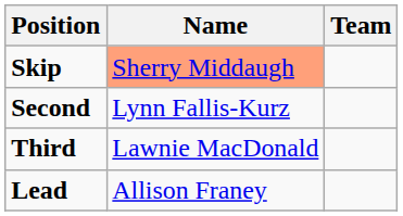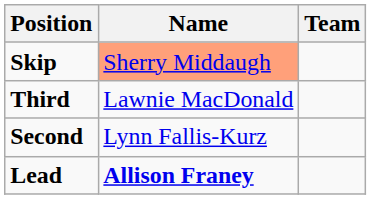rows swapped: Third <-> Second
Lead | Name: normal -> bold
